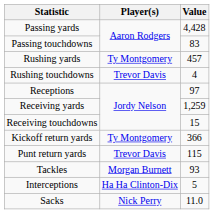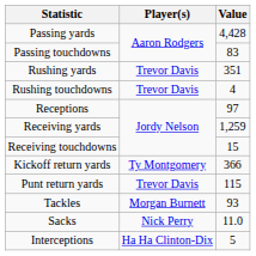Rushing yards | Player(s): Ty Montgomery -> Trevor Davis
Rushing yards | Value: 457 -> 351
rows swapped: Sacks <-> Interceptions
